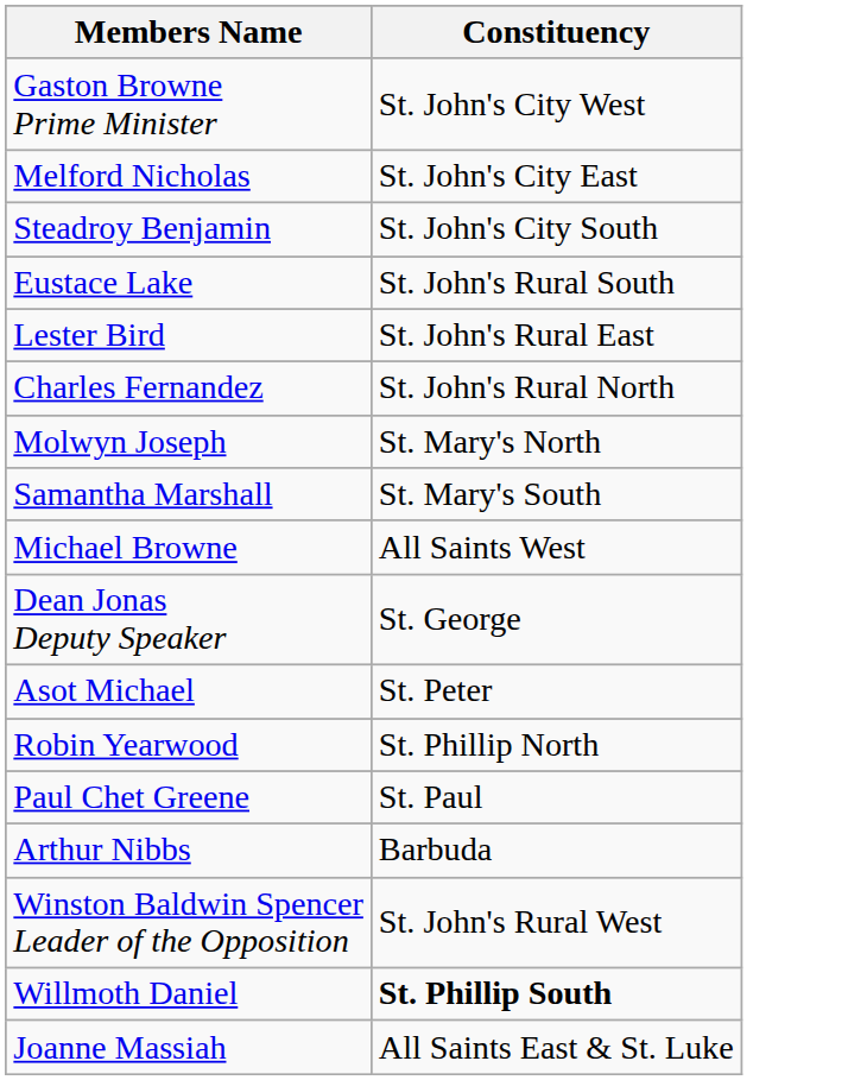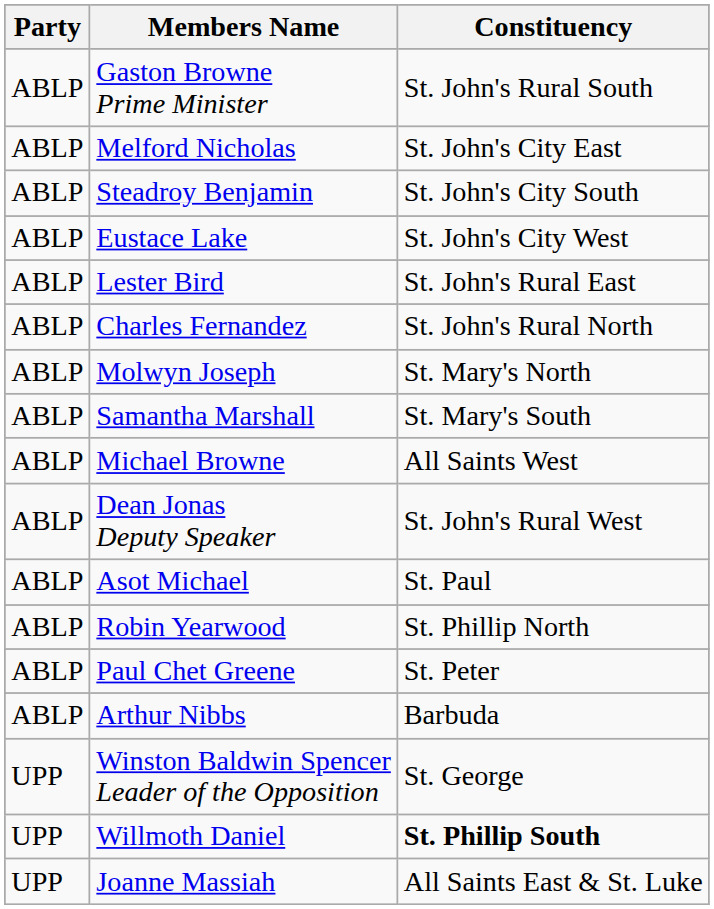+ column: Party | ABLP | ABLP | ABLP | ABLP | ABLP | ABLP | ABLP | ABLP | ABLP | ABLP | ABLP | ABLP | ABLP | ABLP | UPP | UPP | UPP
Gaston Browne Prime Minister | Constituency: St. John's City West -> St. John's Rural South
Eustace Lake | Constituency: St. John's Rural South -> St. John's City West
Dean Jonas Deputy Speaker | Constituency: St. George -> St. John's Rural West
Asot Michael | Constituency: St. Peter -> St. Paul
Paul Chet Greene | Constituency: St. Paul -> St. Peter
Winston Baldwin Spencer Leader of the Opposition | Constituency: St. John's Rural West -> St. George
